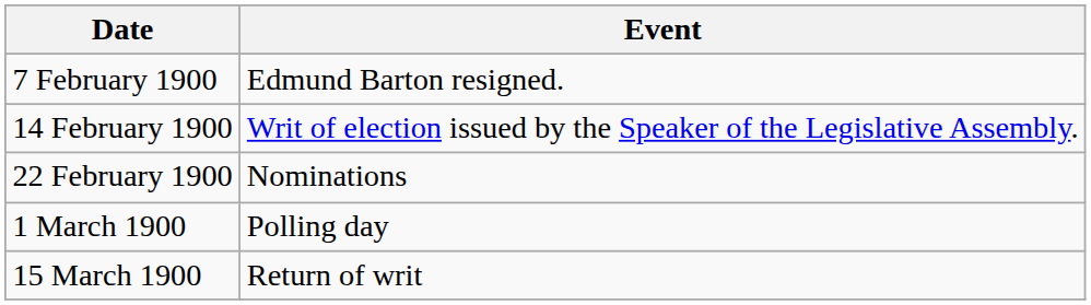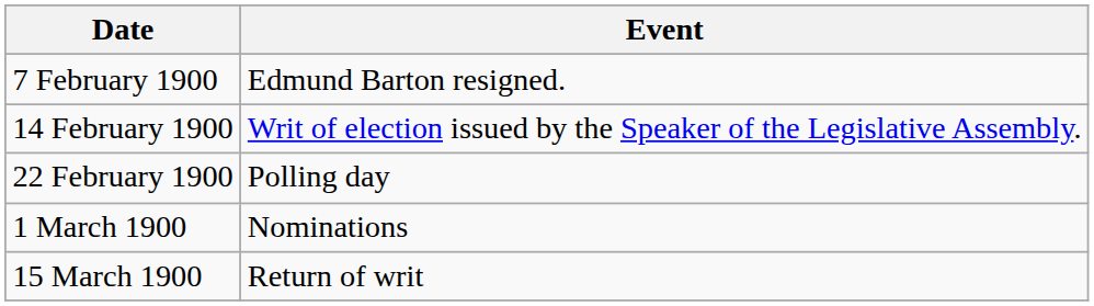22 February 1900 | Event: Nominations -> Polling day
1 March 1900 | Event: Polling day -> Nominations
